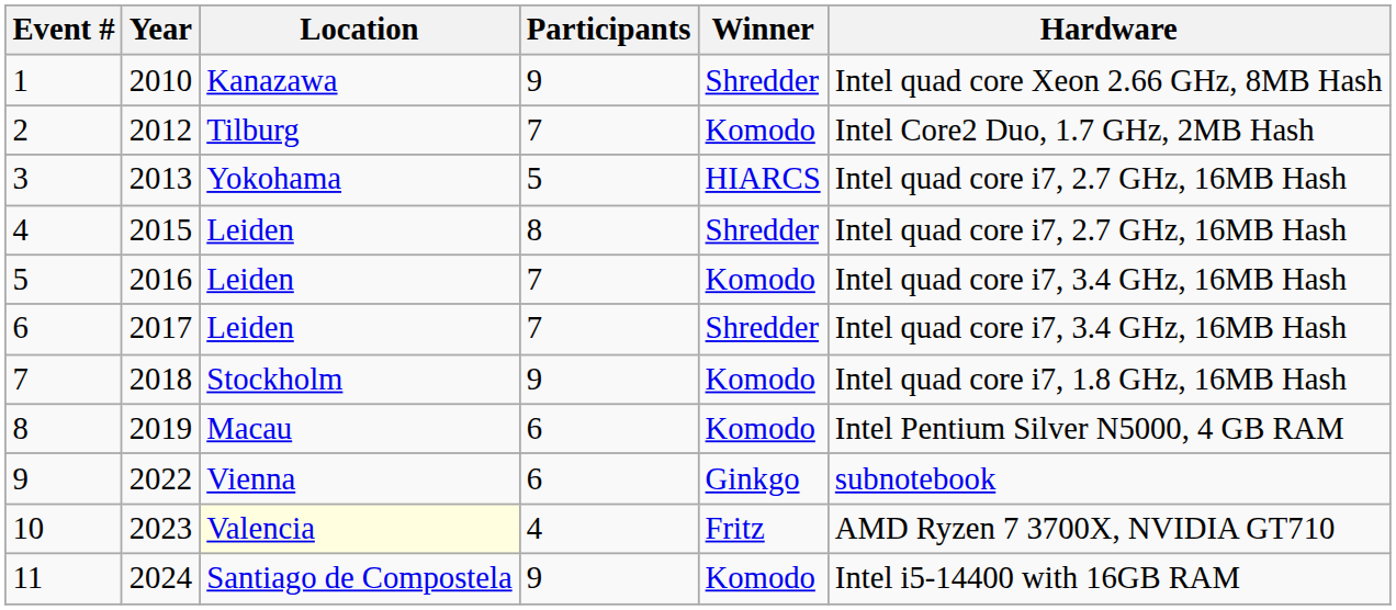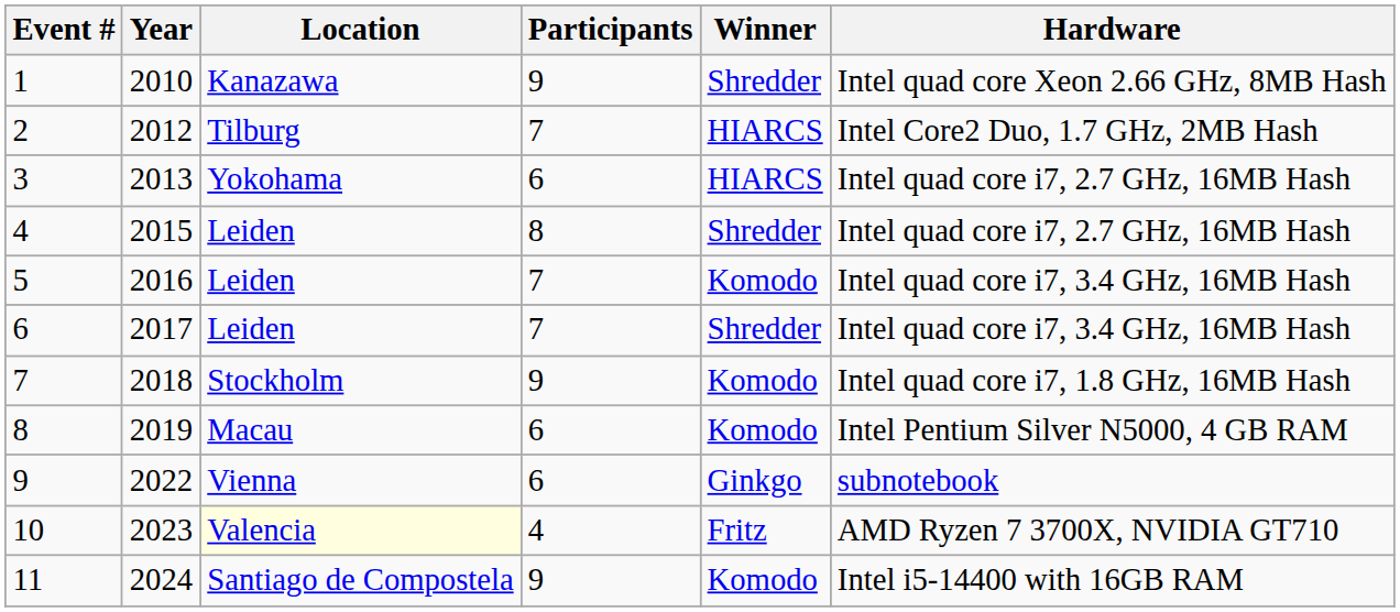2 | Winner: Komodo -> HIARCS
3 | Participants: 5 -> 6
